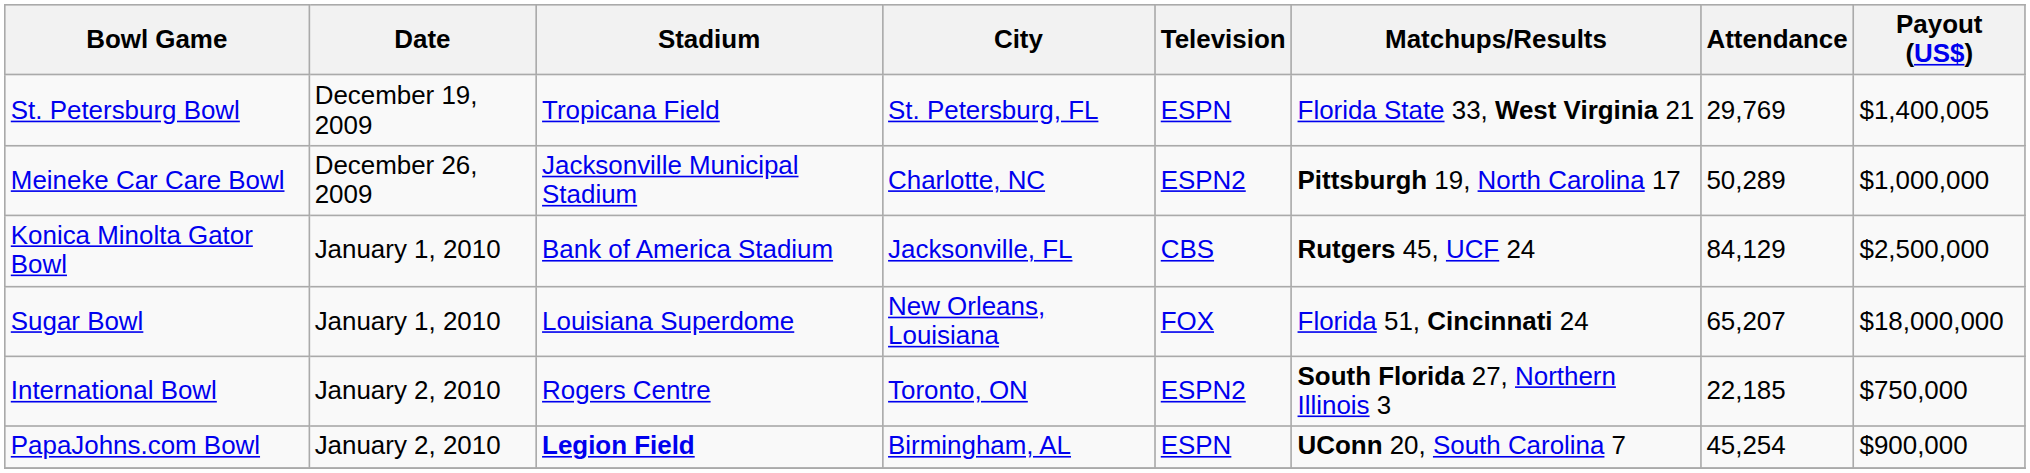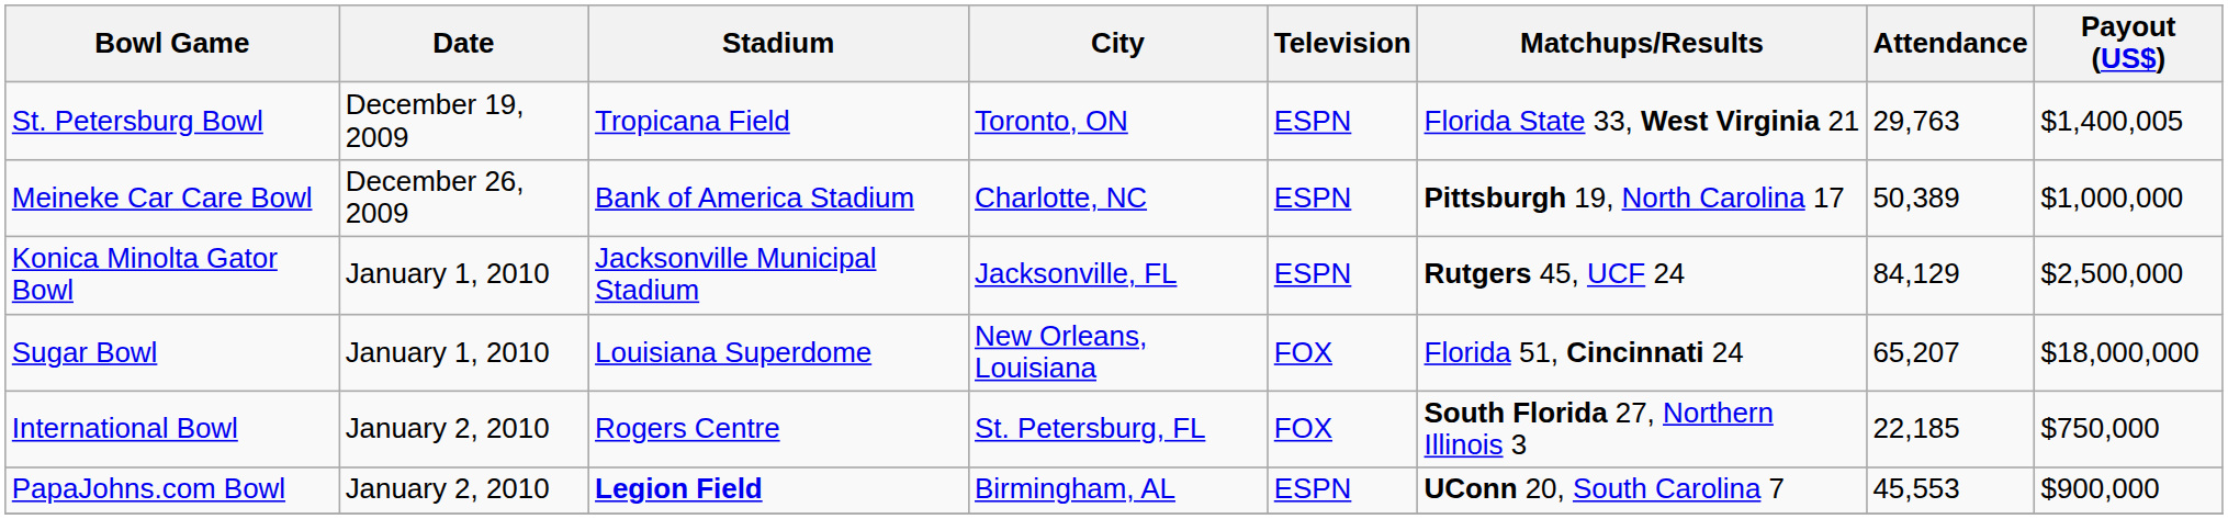St. Petersburg Bowl | City: St. Petersburg, FL -> Toronto, ON
St. Petersburg Bowl | Attendance: 29,769 -> 29,763
Meineke Car Care Bowl | Stadium: Jacksonville Municipal Stadium -> Bank of America Stadium
Meineke Car Care Bowl | Television: ESPN2 -> ESPN
Meineke Car Care Bowl | Attendance: 50,289 -> 50,389
Konica Minolta Gator Bowl | Stadium: Bank of America Stadium -> Jacksonville Municipal Stadium
Konica Minolta Gator Bowl | Television: CBS -> ESPN
International Bowl | City: Toronto, ON -> St. Petersburg, FL
International Bowl | Television: ESPN2 -> FOX
PapaJohns.com Bowl | Attendance: 45,254 -> 45,553
